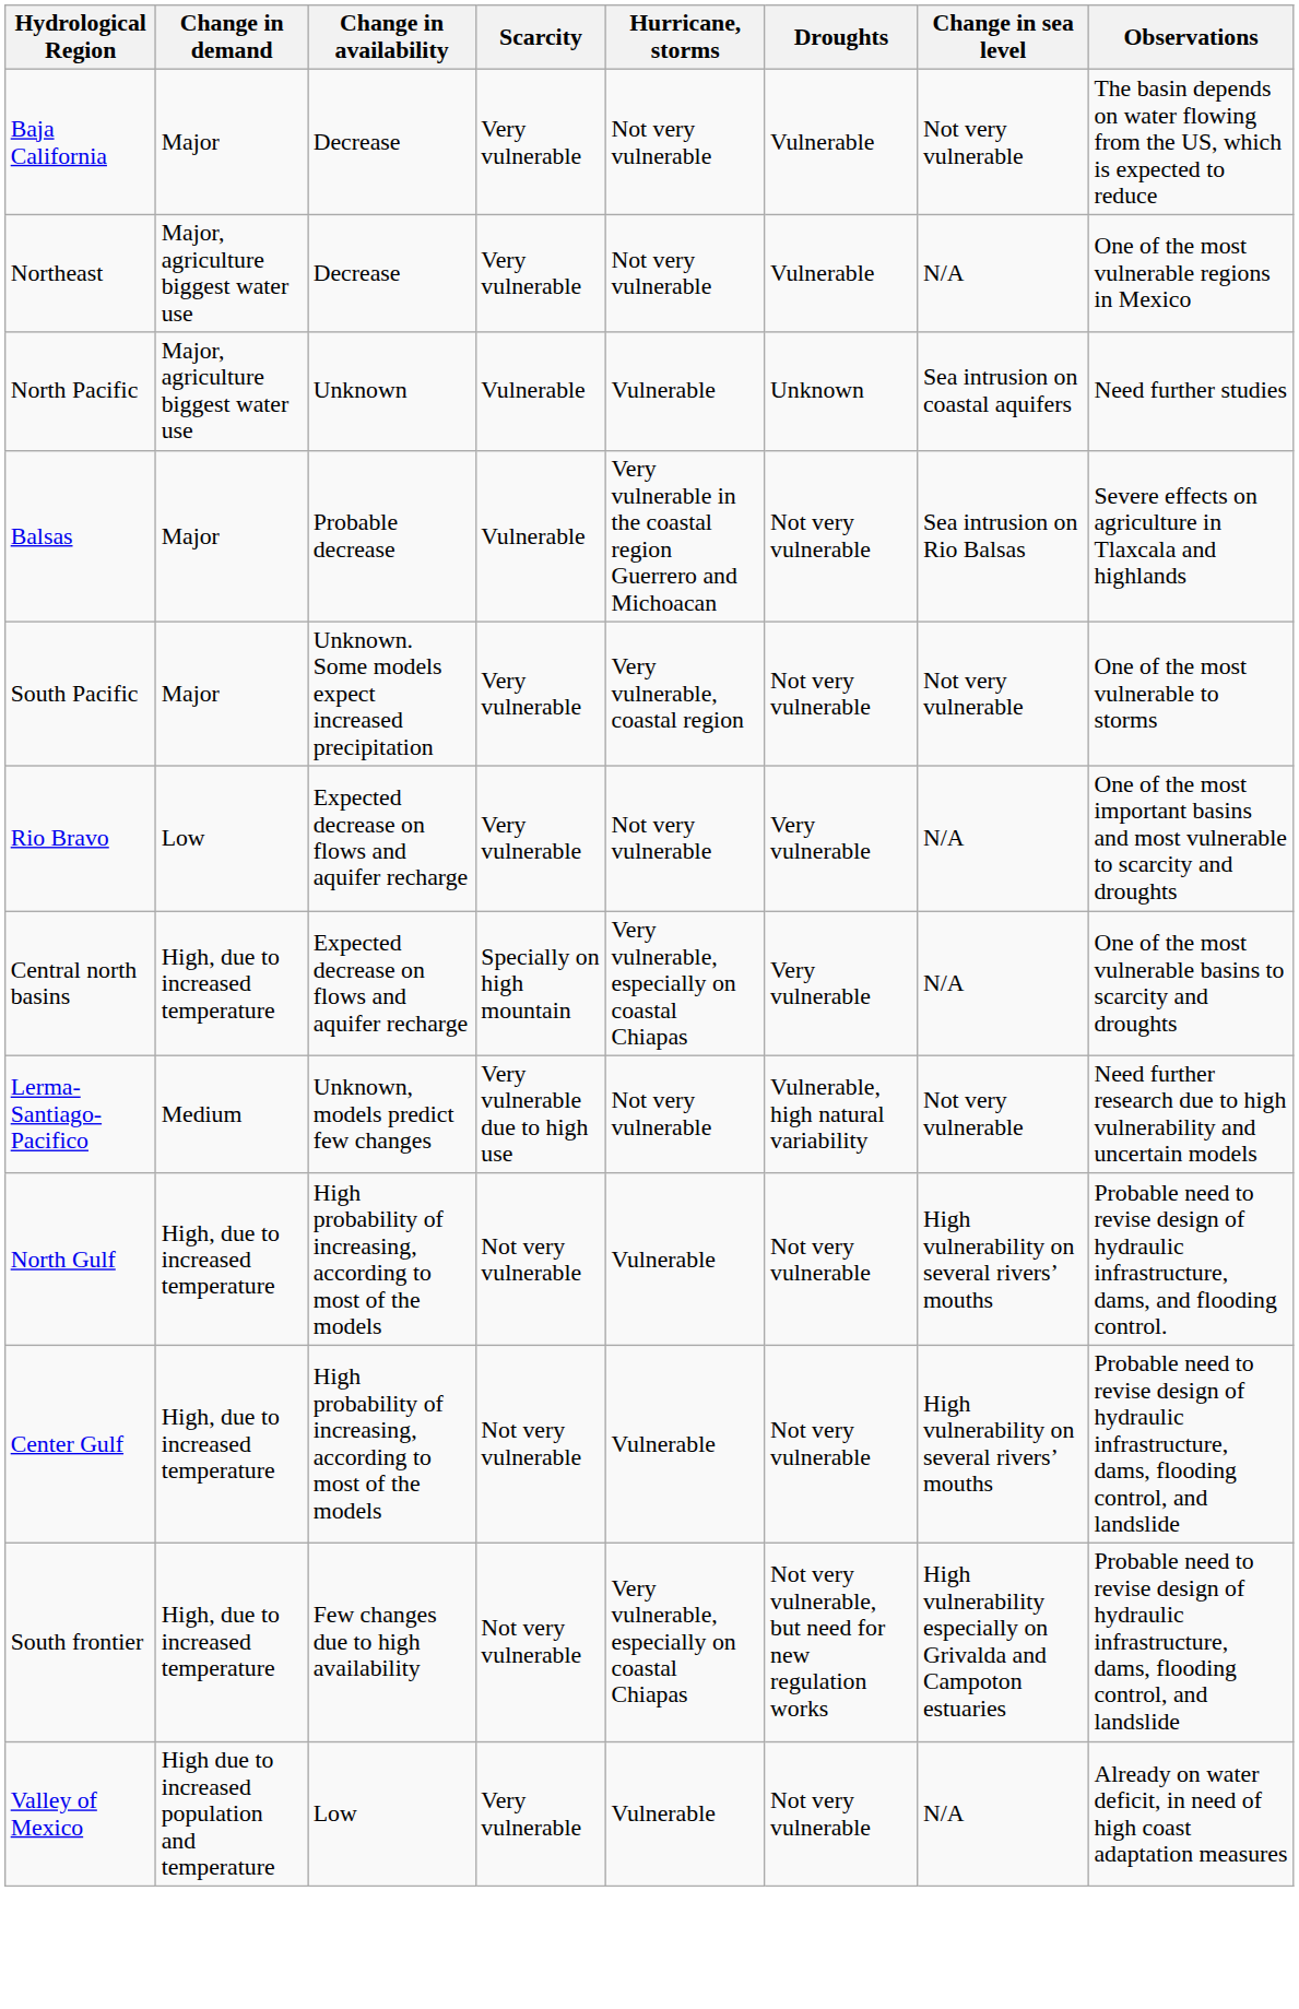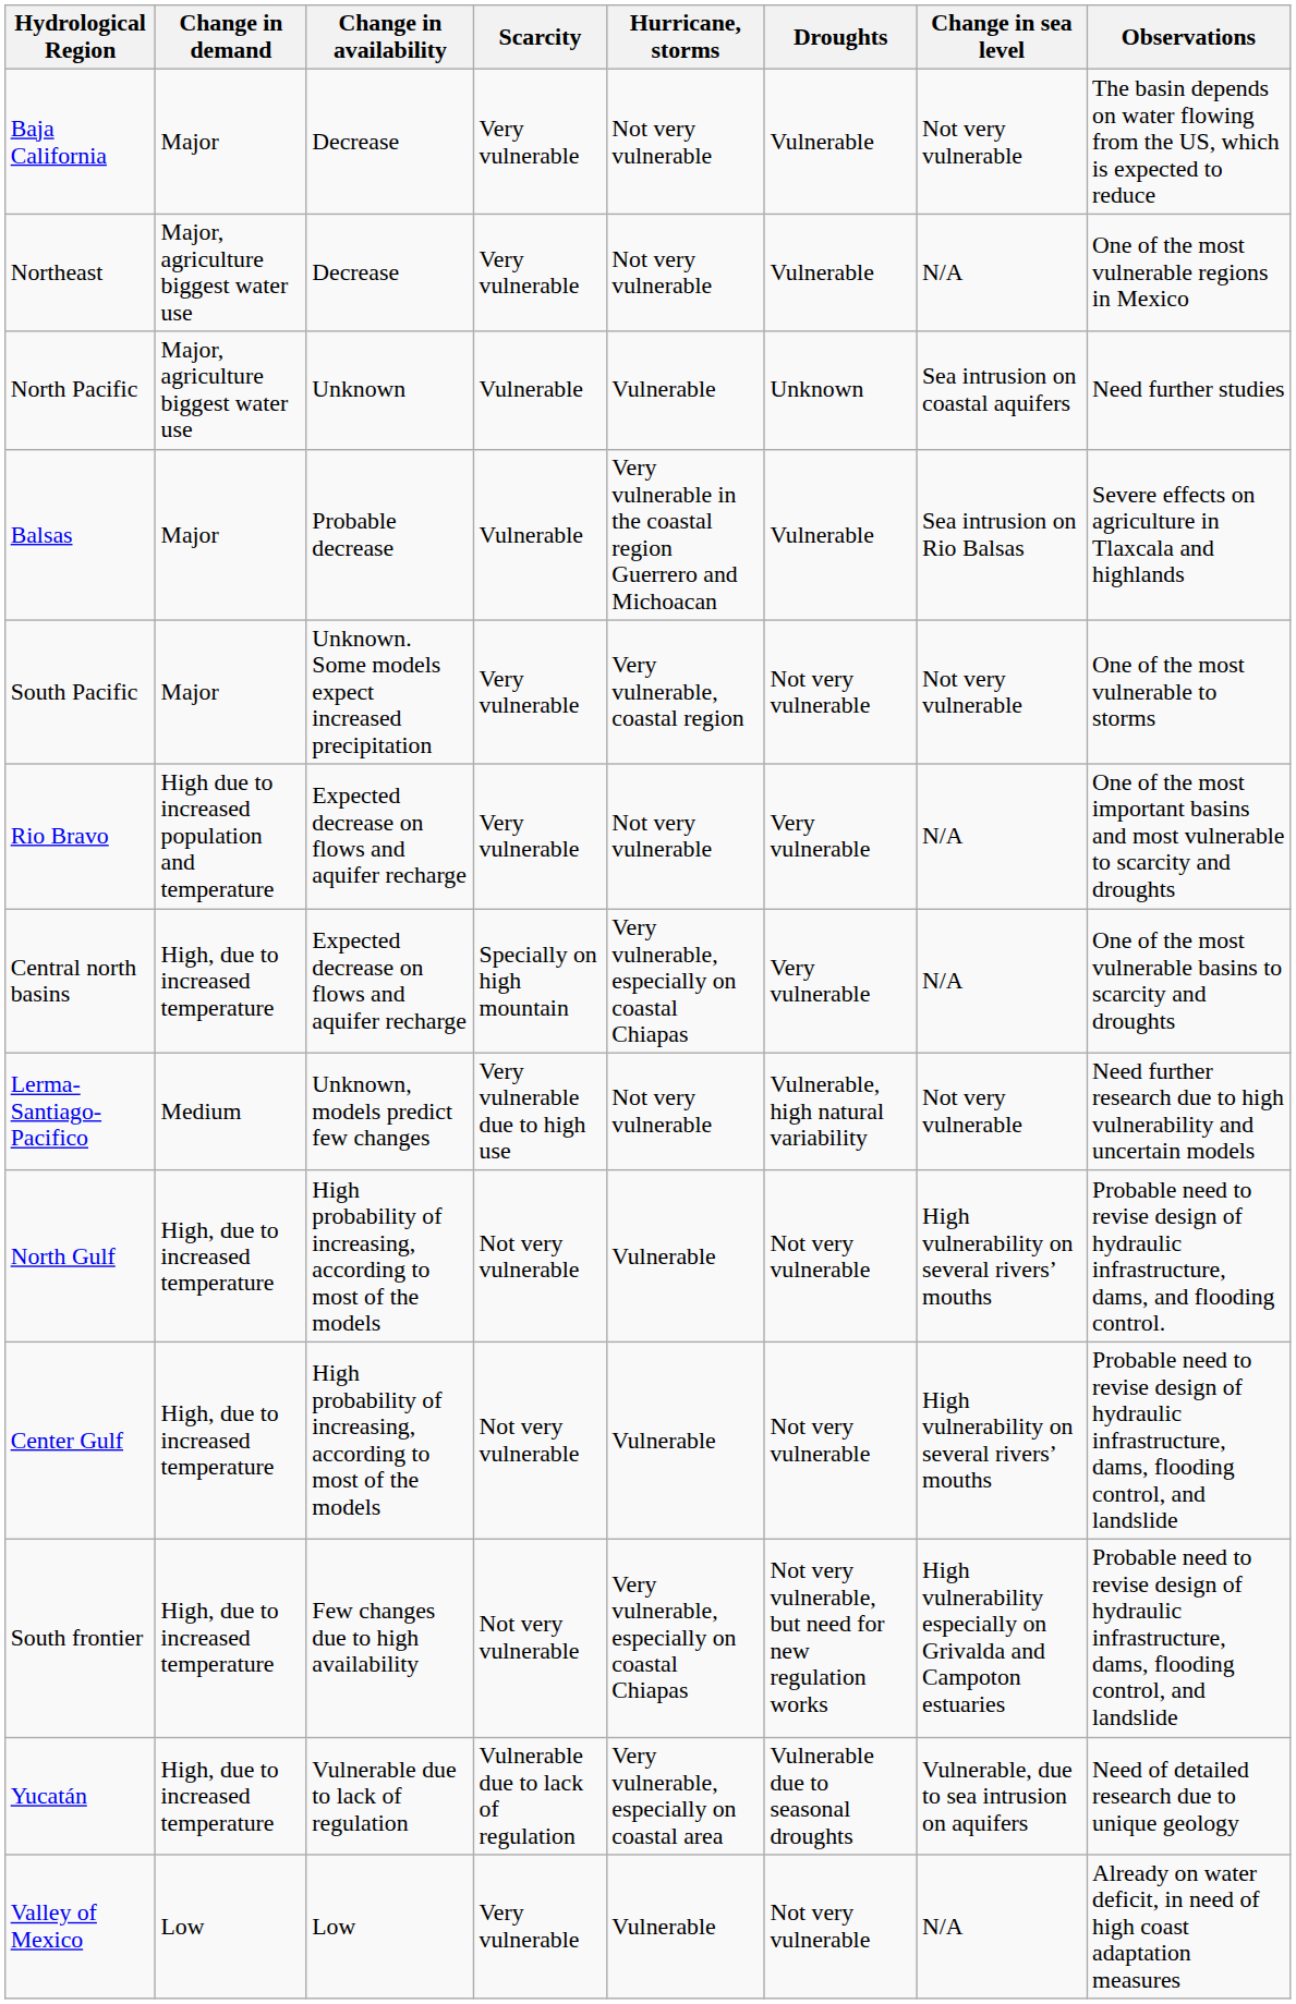Balsas | Droughts: Not very vulnerable -> Vulnerable
Rio Bravo | Change in demand: Low -> High due to increased population and temperature
+ row: Yucatán | High, due to increased temperature | Vulnerable due to lack of regulation | Vulnerable due to lack of regulation | Very vulnerable, especially on coastal area | Vulnerable due to seasonal droughts | Vulnerable, due to sea intrusion on aquifers | Need of detailed research due to unique geology
Valley of Mexico | Change in demand: High due to increased population and temperature -> Low
